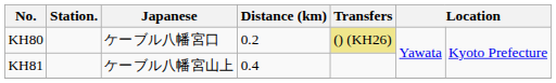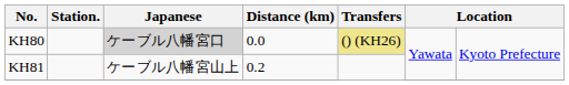KH80 | Japanese: no background -> lightgrey background
KH80 | Distance (km): 0.2 -> 0.0
KH81 | Distance (km): 0.4 -> 0.2
